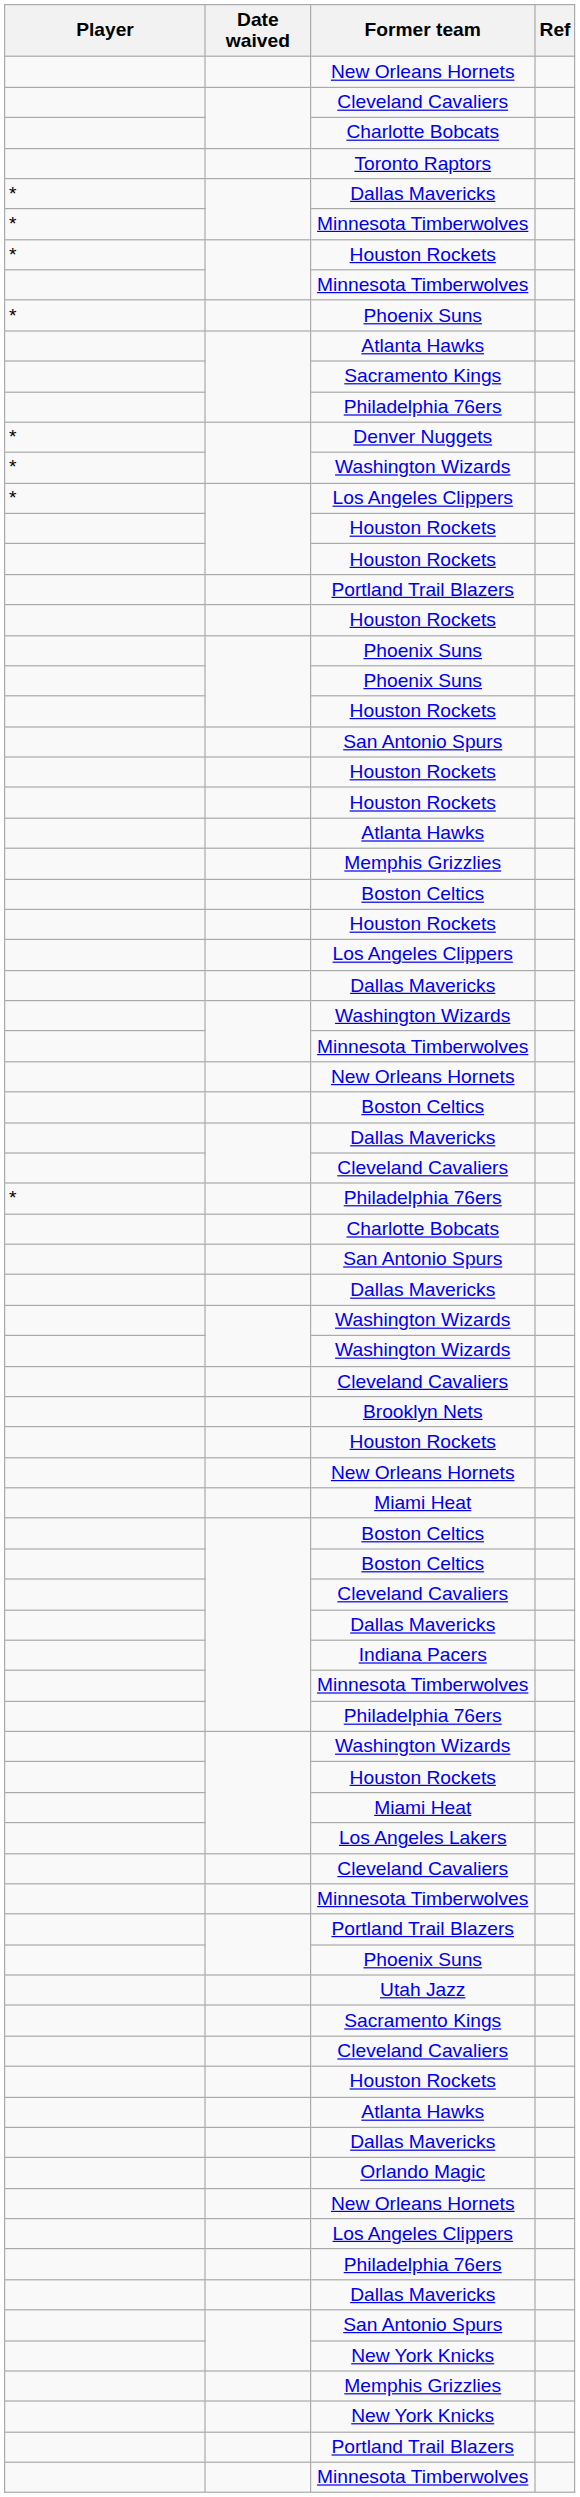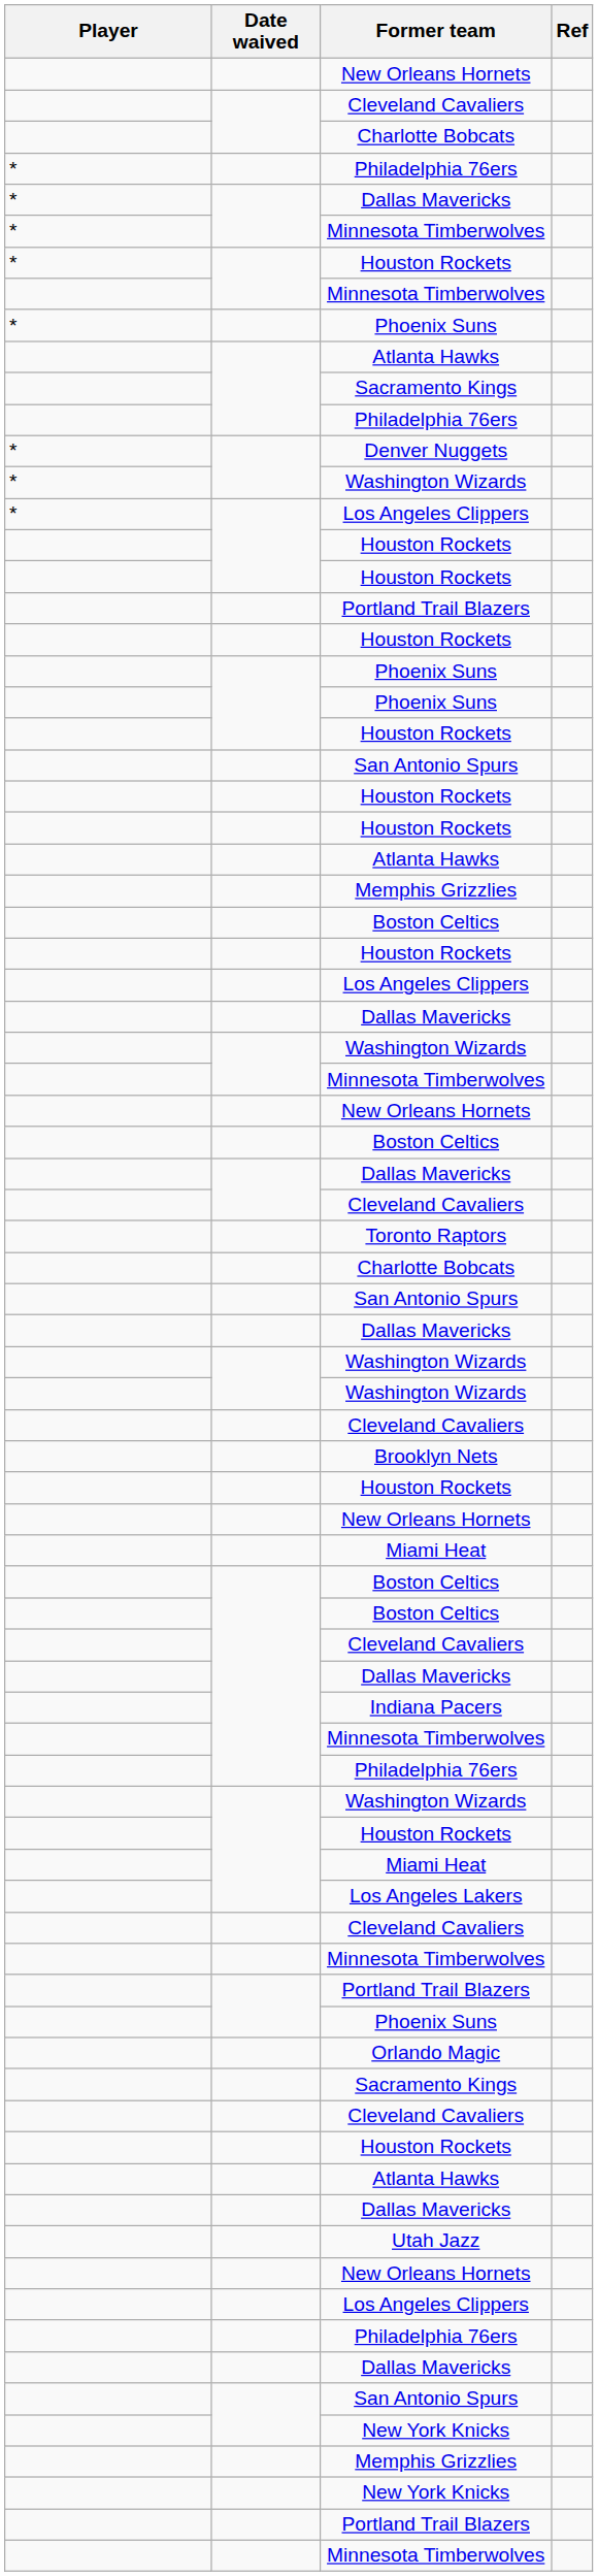rows swapped: * / Philadelphia 76ers <-> Toronto Raptors
rows swapped: Orlando Magic <-> Utah Jazz
